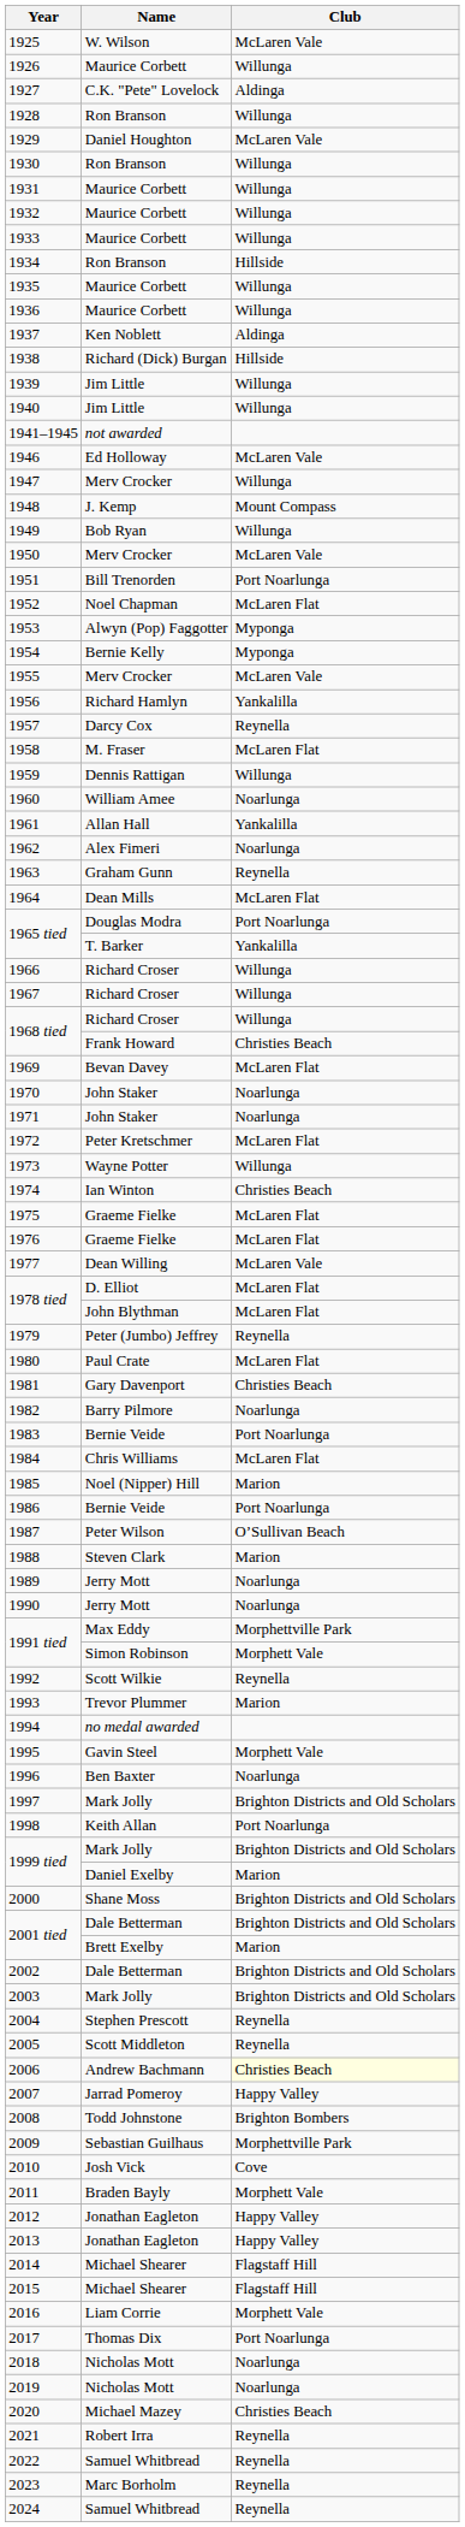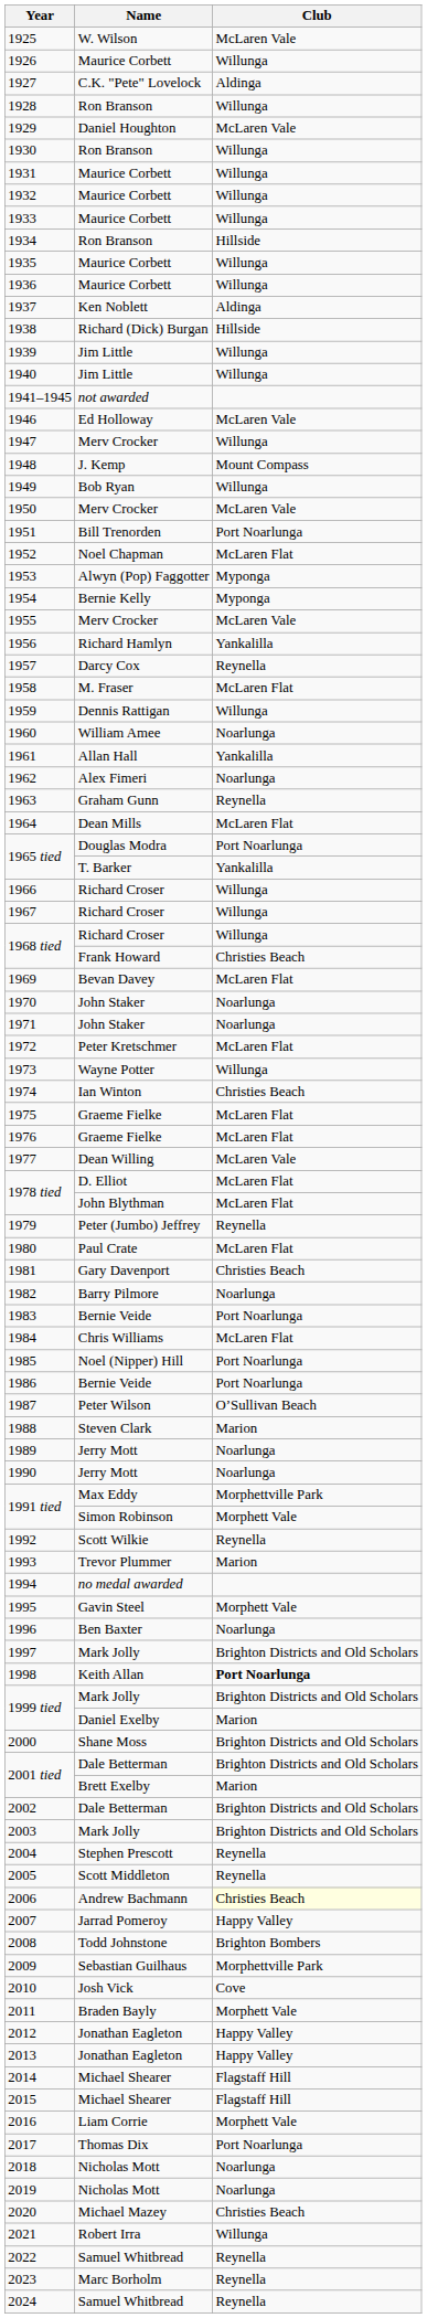1985 | Club: Marion -> Port Noarlunga
1998 | Club: normal -> bold
2021 | Club: Reynella -> Willunga
